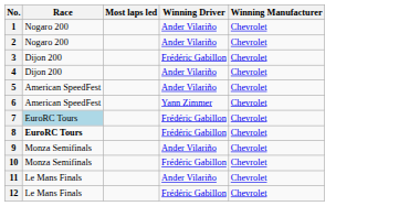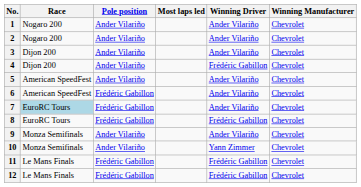+ column: Pole position | Ander Vilariño | Ander Vilariño | Ander Vilariño | Ander Vilariño | Ander Vilariño | Frédéric Gabillon | Frédéric Gabillon | Frédéric Gabillon | Ander Vilariño | Ander Vilariño | Frédéric Gabillon | Frédéric Gabillon
3 | Winning Driver: Frédéric Gabillon -> Ander Vilariño
4 | Winning Driver: Ander Vilariño -> Frédéric Gabillon
6 | Winning Driver: Yann Zimmer -> Ander Vilariño
7 | Winning Driver: Frédéric Gabillon -> Ander Vilariño
8 | Race: bold -> normal
10 | Winning Driver: Frédéric Gabillon -> Yann Zimmer
11 | Winning Driver: Ander Vilariño -> Frédéric Gabillon
